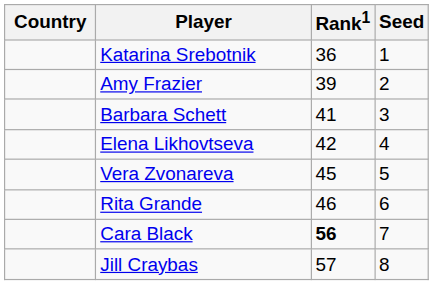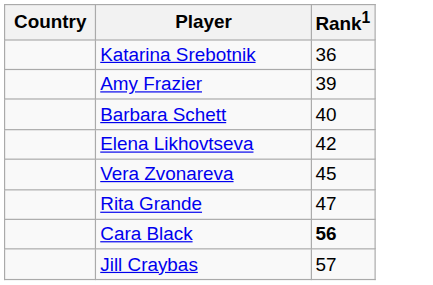- column: Seed | 1 | 2 | 3 | 4 | 5 | 6 | 7 | 8
Barbara Schett | Rank1: 41 -> 40
Rita Grande | Rank1: 46 -> 47
